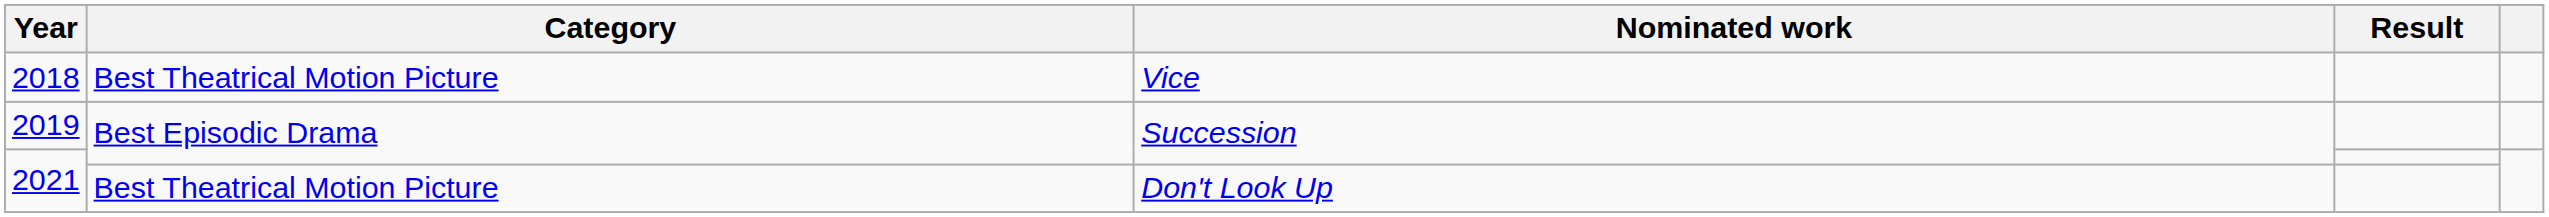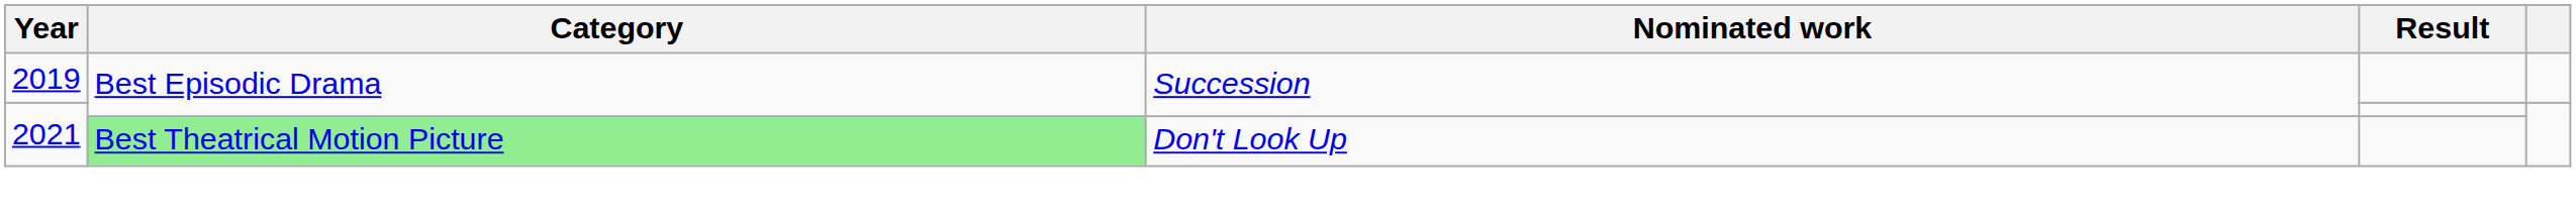- row: 2018 | Best Theatrical Motion Picture | Vice
2021 / Don't Look Up | Category: no background -> lightgreen background
